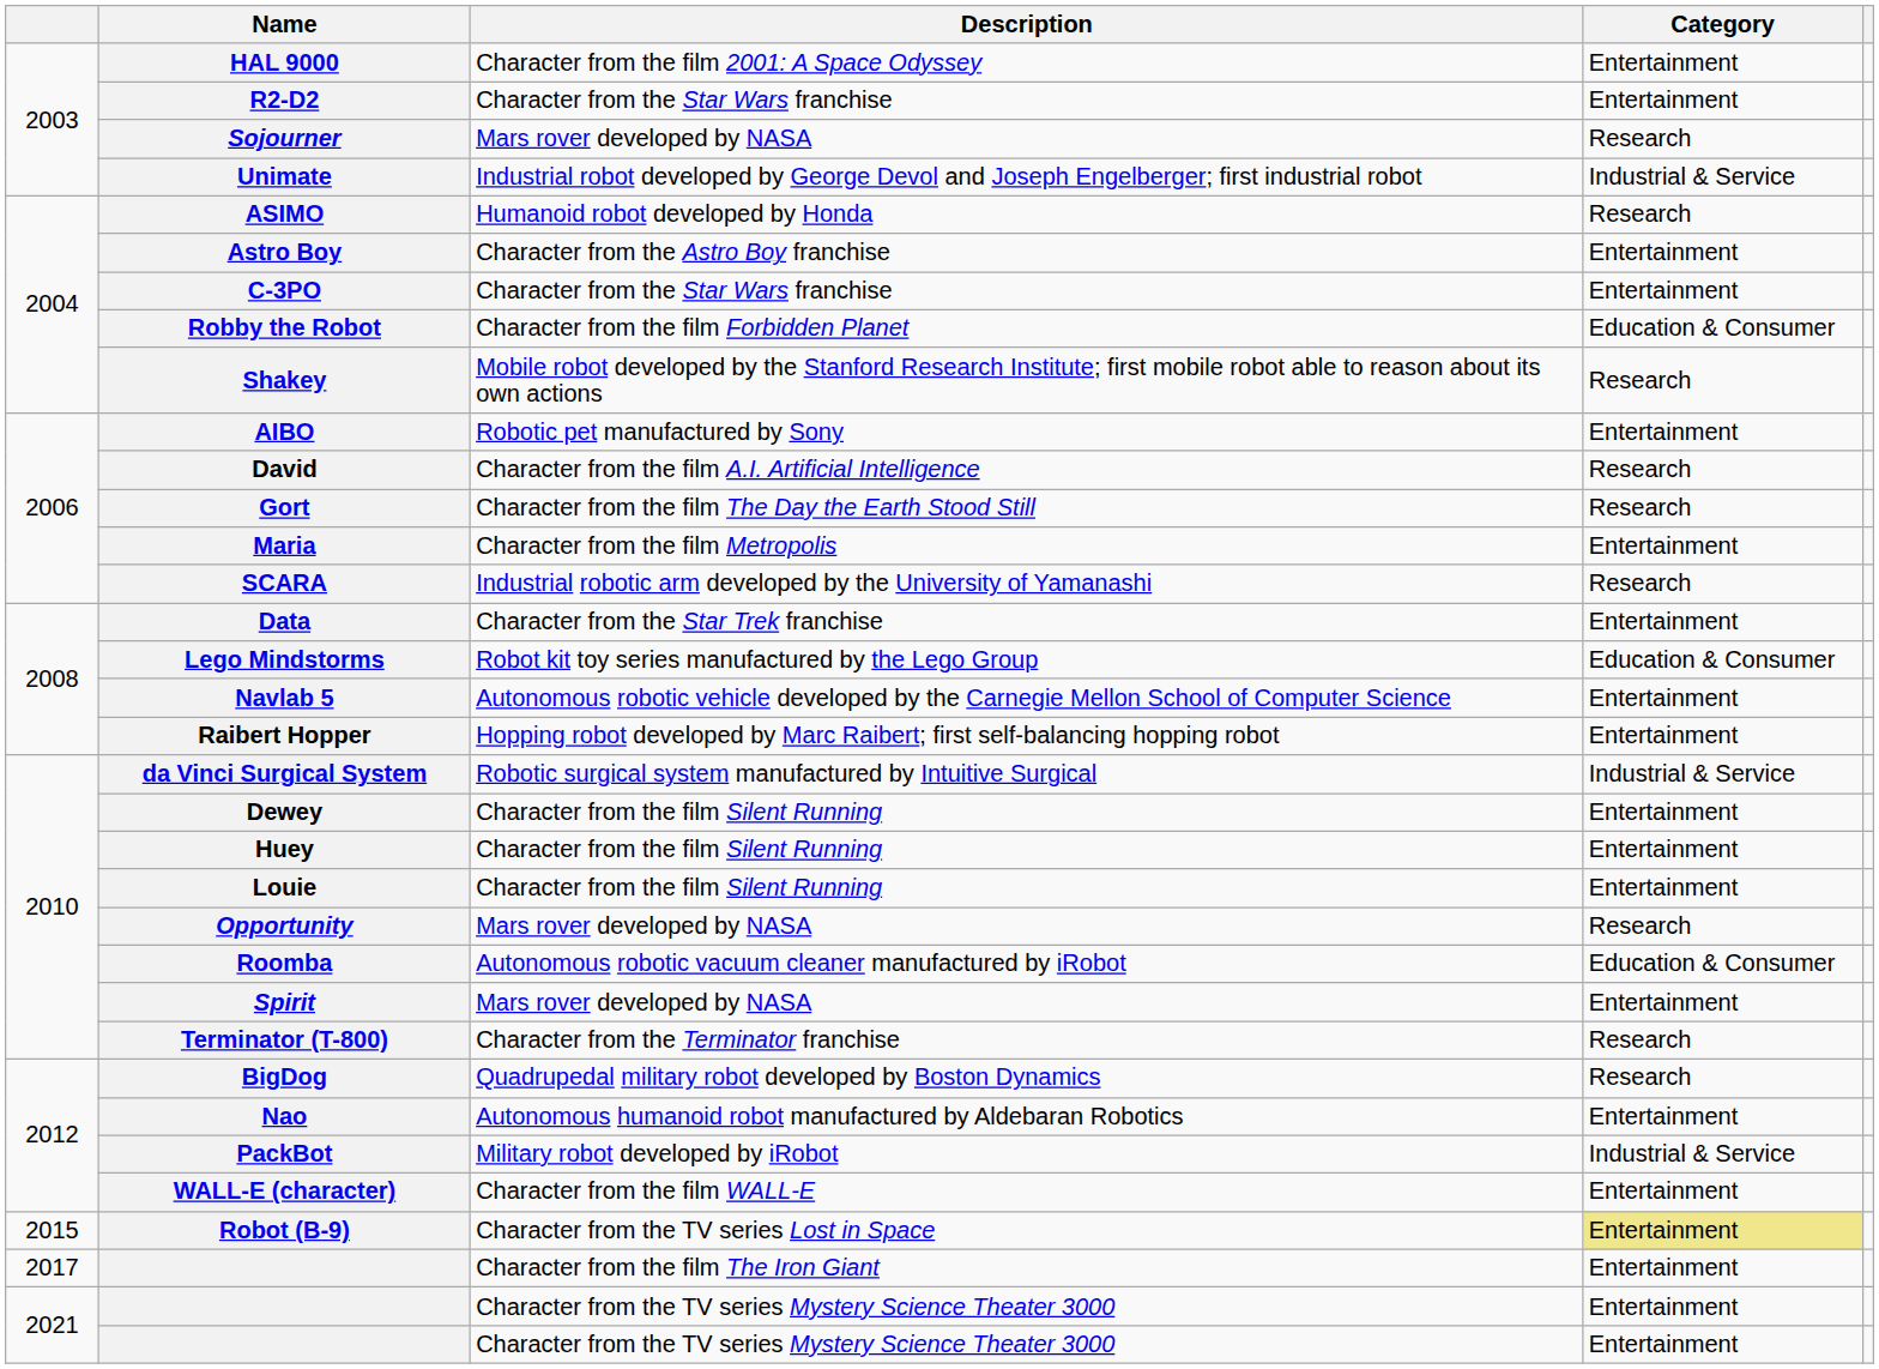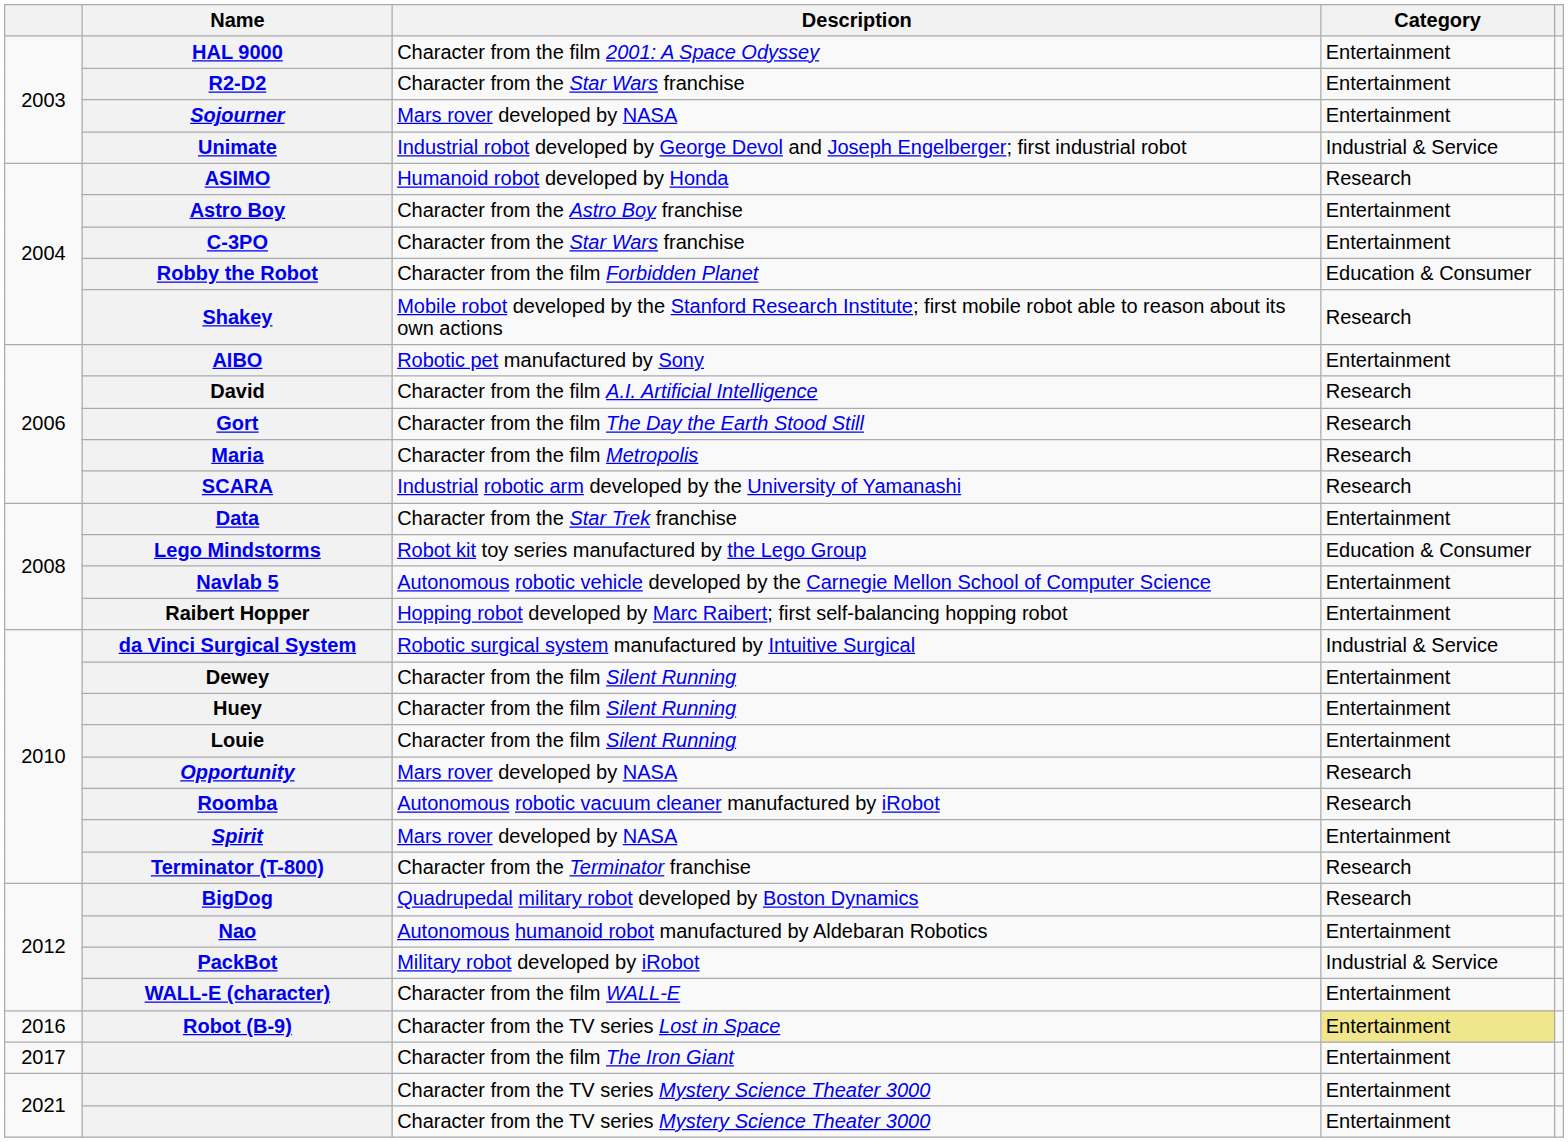Sojourner | Category: Research -> Entertainment
Maria | Category: Entertainment -> Research
Roomba | Category: Education & Consumer -> Research
Robot (B-9) | column 1: 2015 -> 2016
